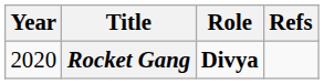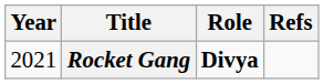Rocket Gang | Year: 2020 -> 2021
